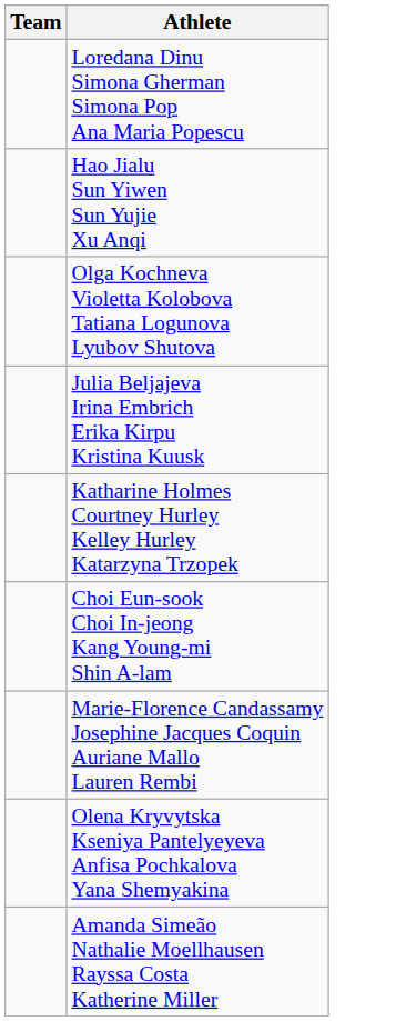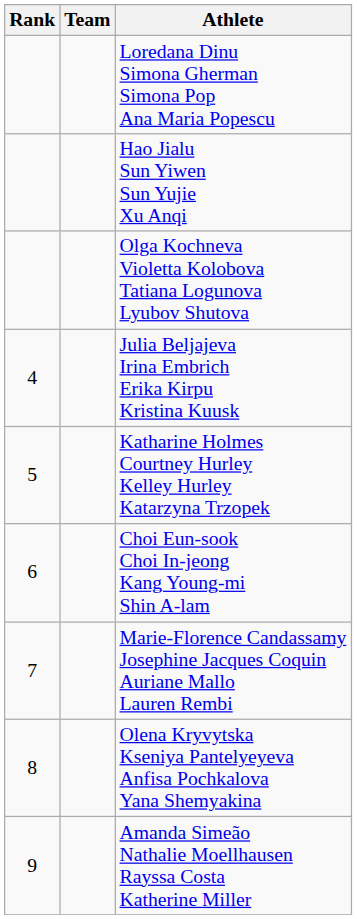+ column: Rank | 4 | 5 | 6 | 7 | 8 | 9
